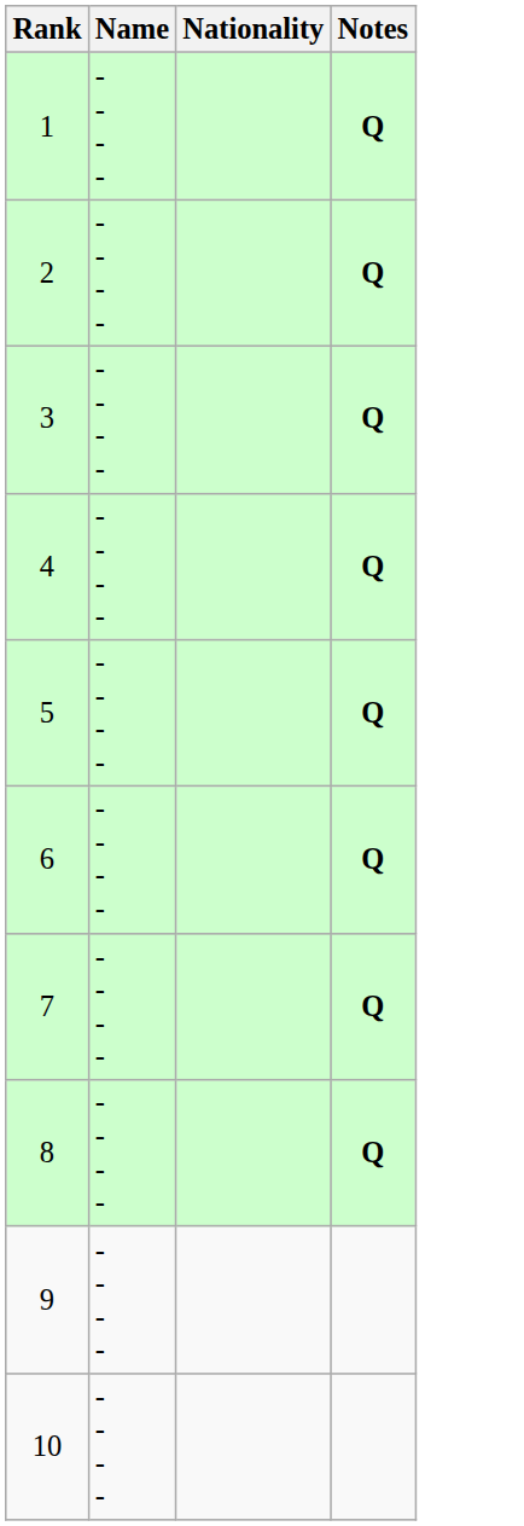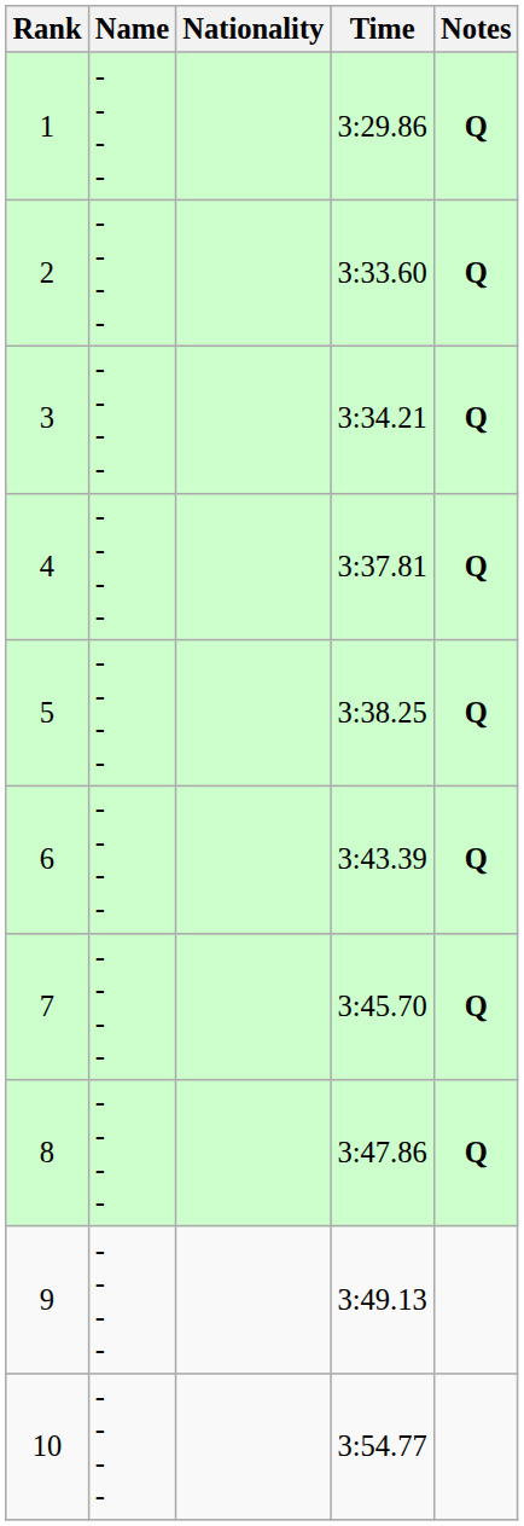+ column: Time | 3:29.86 | 3:33.60 | 3:34.21 | 3:37.81 | 3:38.25 | 3:43.39 | 3:45.70 | 3:47.86 | 3:49.13 | 3:54.77
